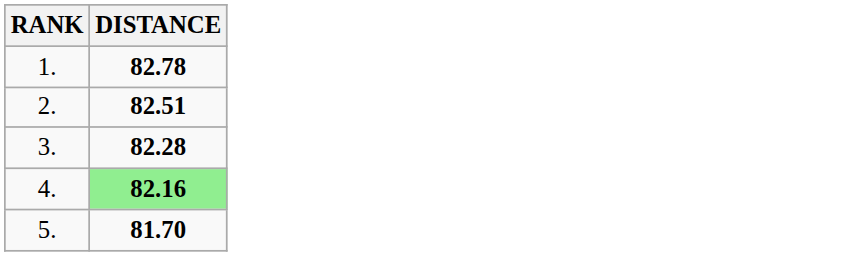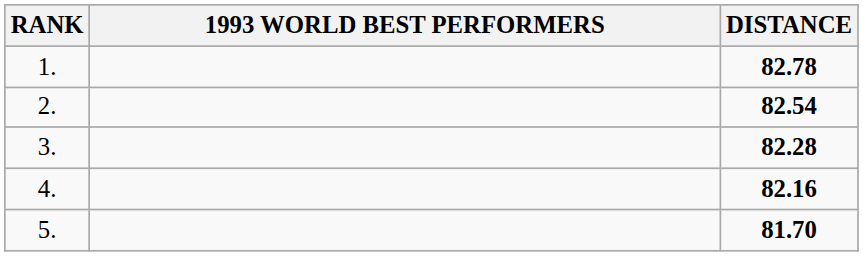+ column: 1993 WORLD BEST PERFORMERS
2. | DISTANCE: 82.51 -> 82.54
4. | DISTANCE: lightgreen background -> no background
